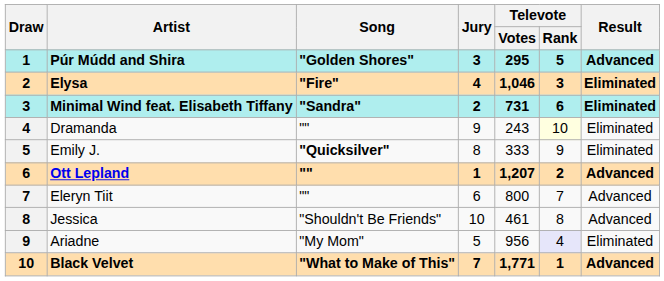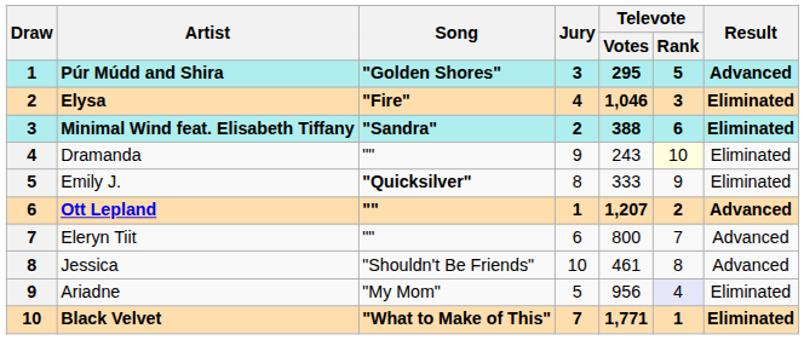Minimal Wind feat. Elisabeth Tiffany | Televote / Votes: 731 -> 388
Black Velvet | Result: Advanced -> Eliminated
